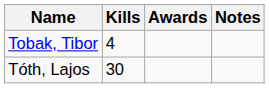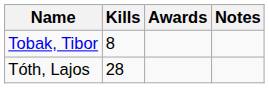Tobak, Tibor | Kills: 4 -> 8
Tóth, Lajos | Kills: 30 -> 28
